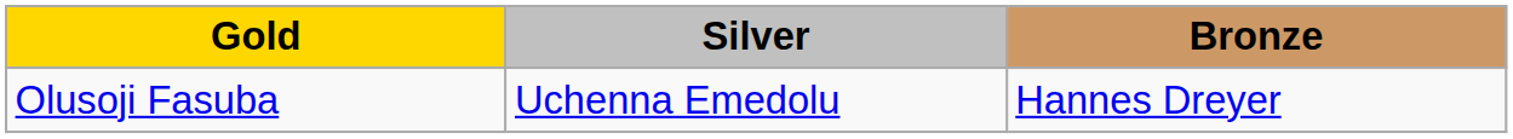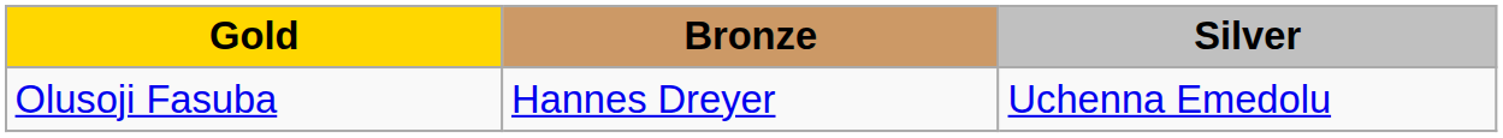columns swapped: Silver <-> Bronze
